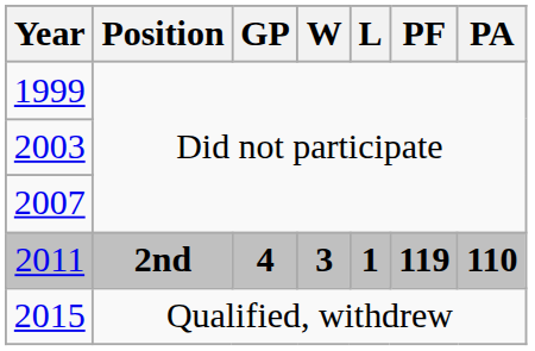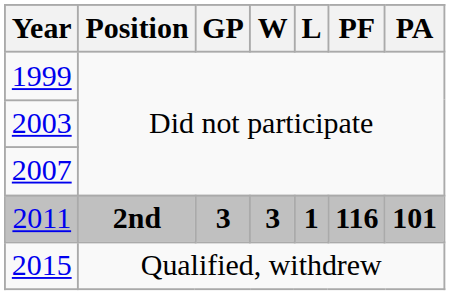2011 | GP: 4 -> 3
2011 | PF: 119 -> 116
2011 | PA: 110 -> 101
